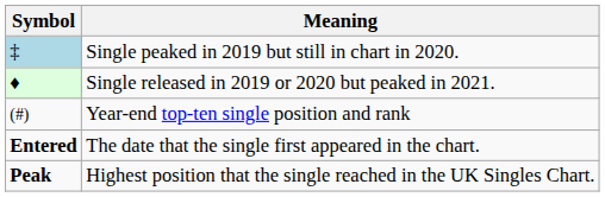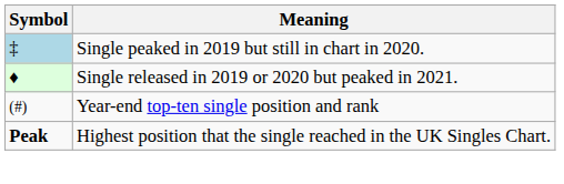- row: Entered | The date that the single first appeared in the chart.
